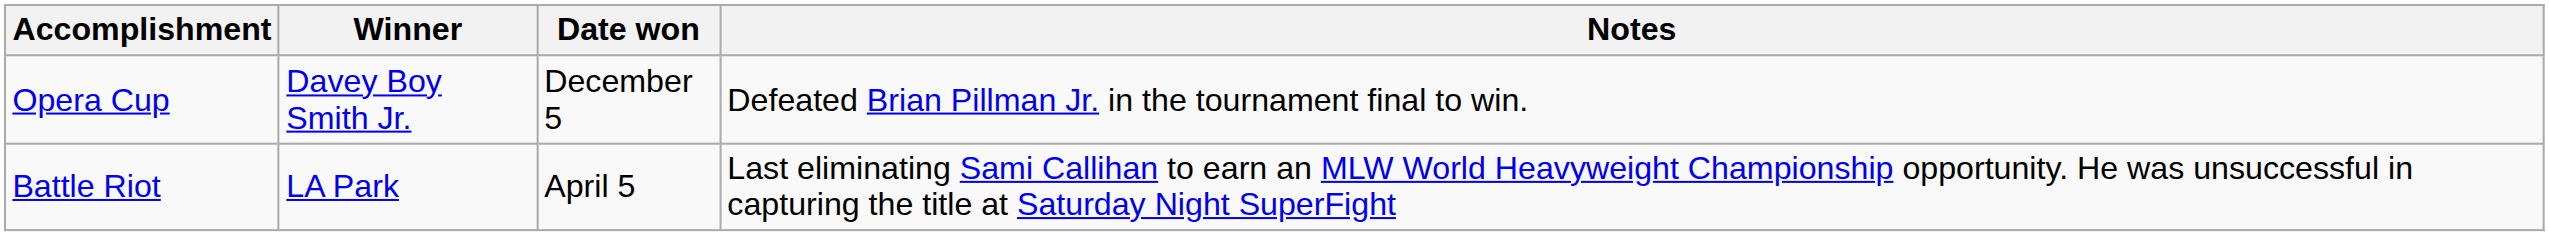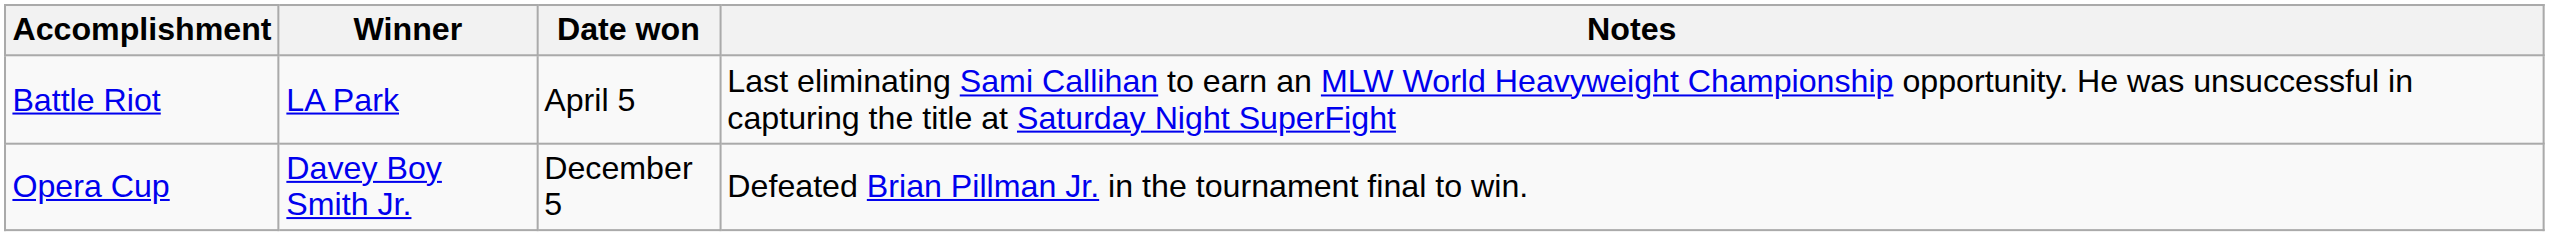rows swapped: Battle Riot <-> Opera Cup
